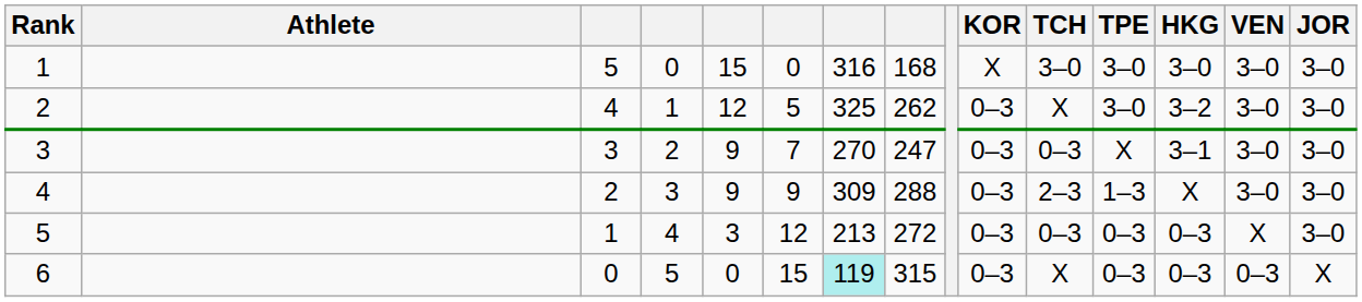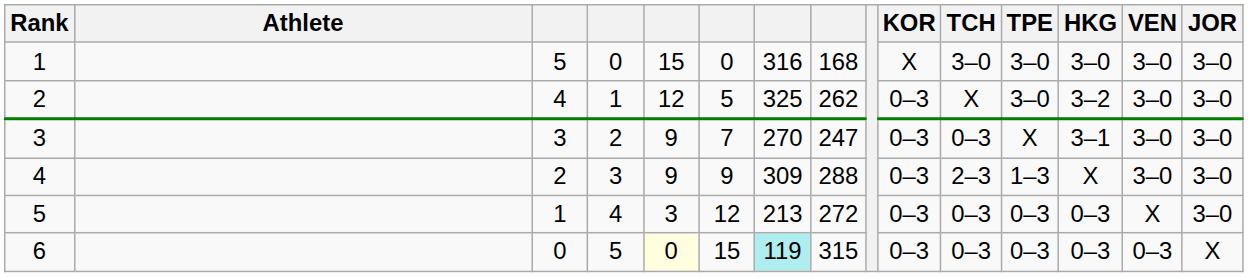6 | column 5: no background -> lightyellow background
6 | TCH: X -> 0–3
